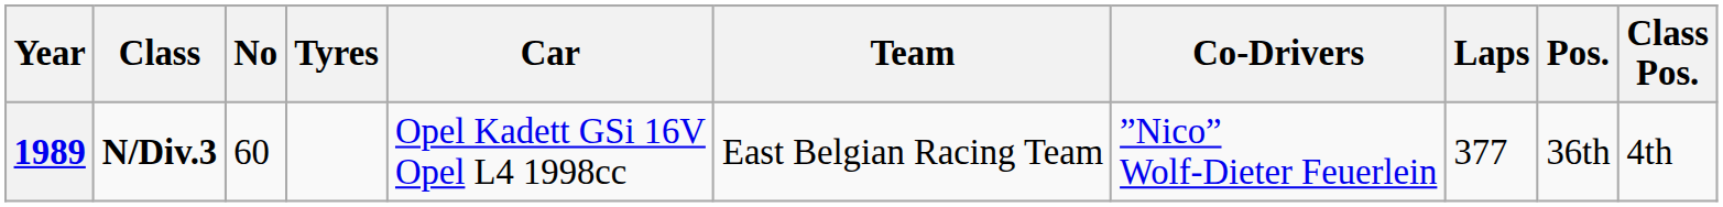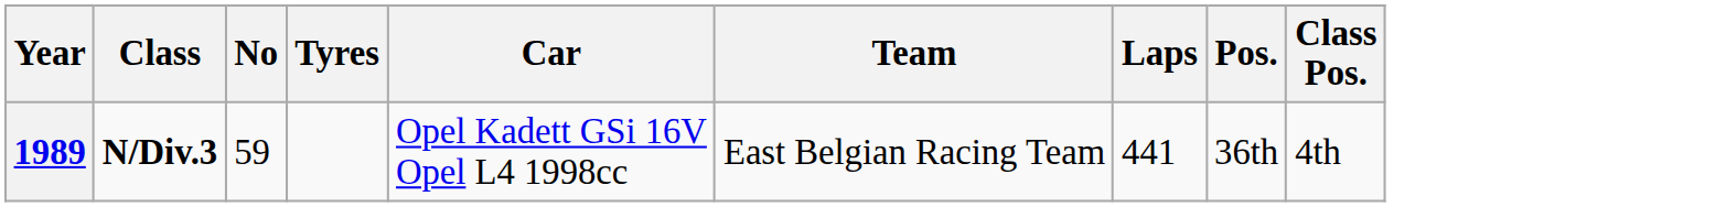- column: Co-Drivers | ”Nico” Wolf-Dieter Feuerlein
1989 | No: 60 -> 59
1989 | Laps: 377 -> 441
